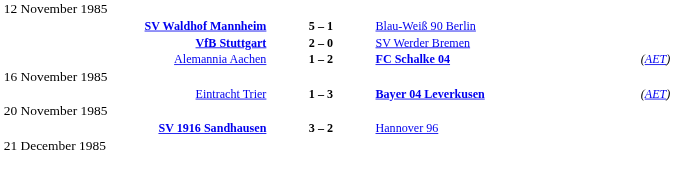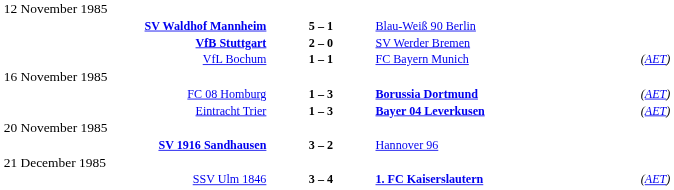+ row: VfL Bochum | 1 – 1 | FC Bayern Munich | (AET)
- row: Alemannia Aachen | 1 – 2 | FC Schalke 04 | (AET)
+ row: FC 08 Homburg | 1 – 3 | Borussia Dortmund | (AET)
+ row: SSV Ulm 1846 | 3 – 4 | 1. FC Kaiserslautern | (AET)
